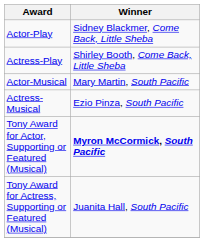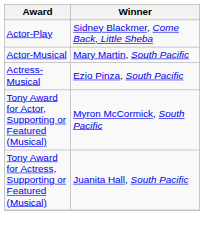- row: Actress-Play | Shirley Booth, Come Back, Little Sheba
Tony Award for Actor, Supporting or Featured (Musical) | Winner: bold -> normal
